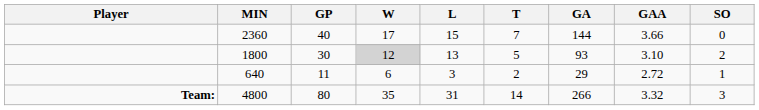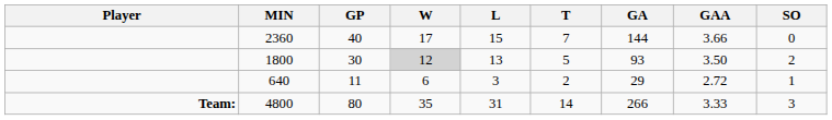1800 | GAA: 3.10 -> 3.50
4800 | GAA: 3.32 -> 3.33
